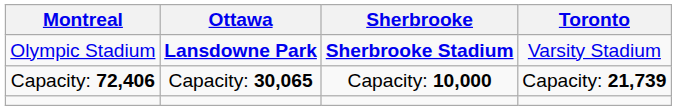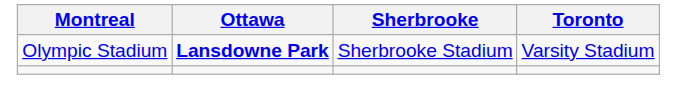Olympic Stadium | Sherbrooke: bold -> normal
- row: Capacity: 72,406 | Capacity: 30,065 | Capacity: 10,000 | Capacity: 21,739
